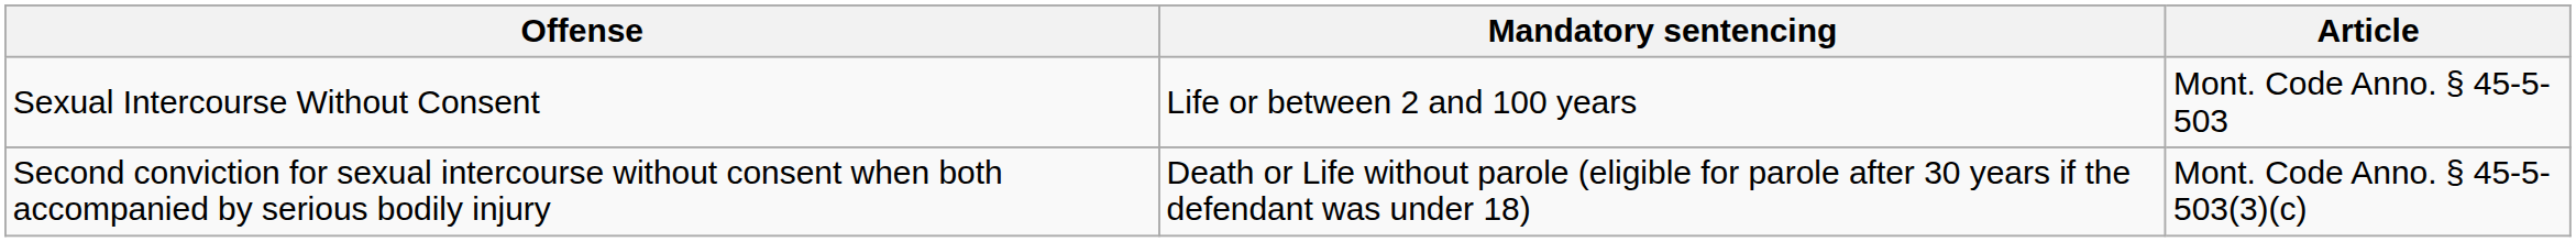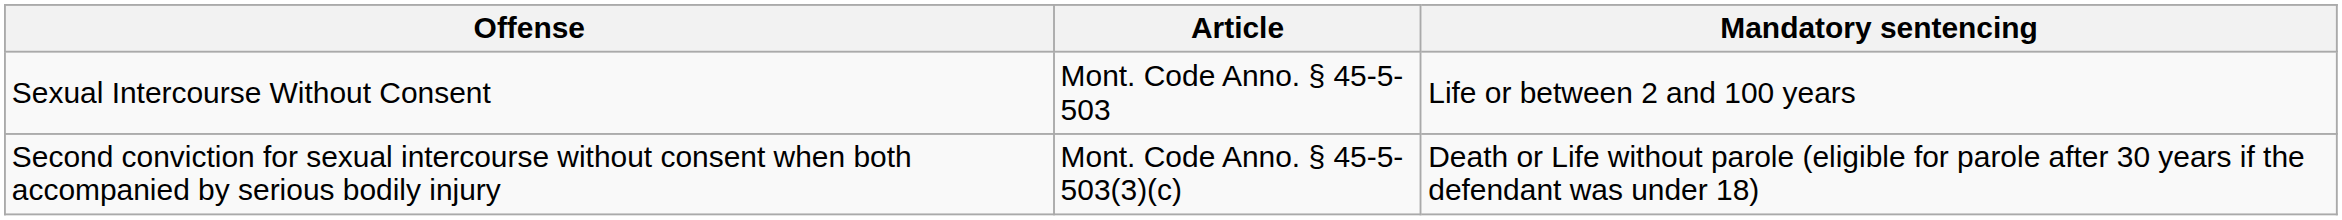columns swapped: Article <-> Mandatory sentencing
